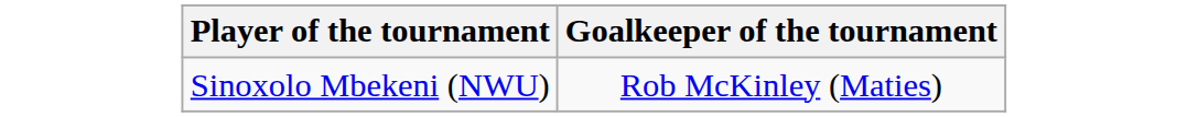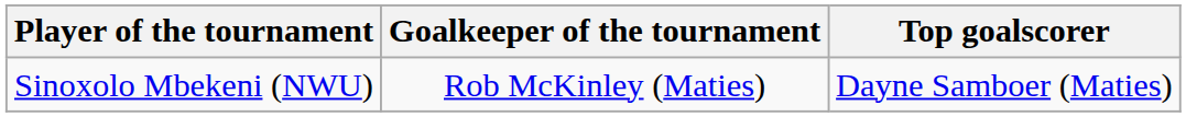+ column: Top goalscorer | Dayne Samboer (Maties)
